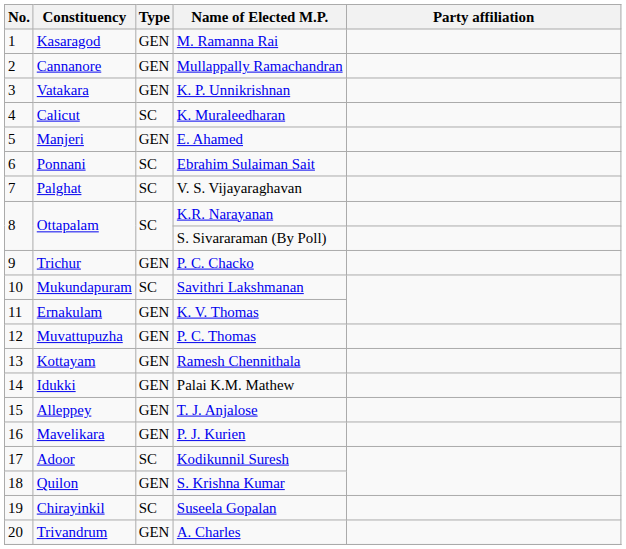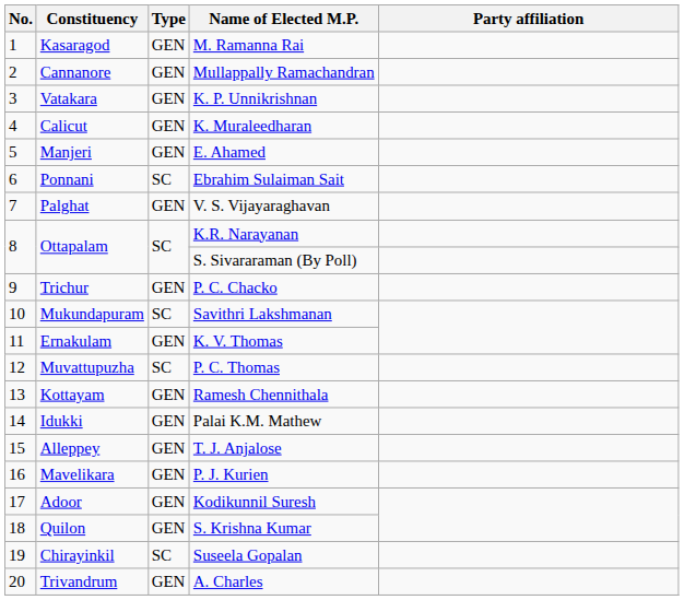K. Muraleedharan | Type: SC -> GEN
V. S. Vijayaraghavan | Type: SC -> GEN
P. C. Thomas | Type: GEN -> SC
Kodikunnil Suresh | Type: SC -> GEN
